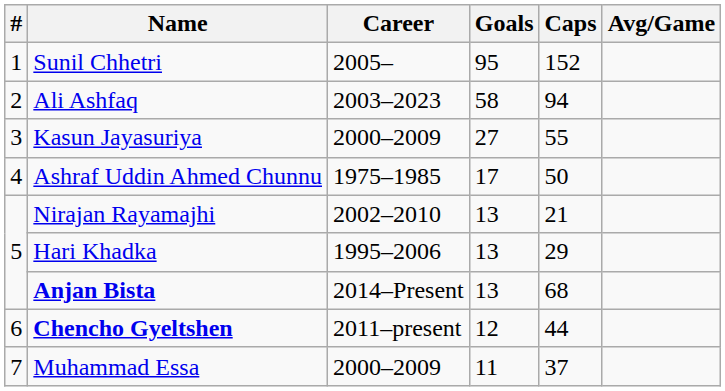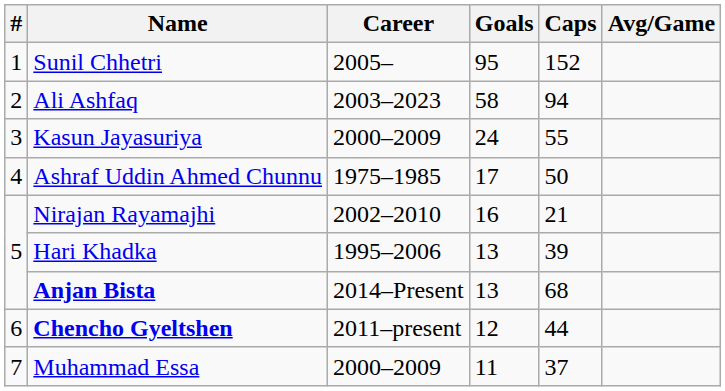Kasun Jayasuriya | Goals: 27 -> 24
Nirajan Rayamajhi | Goals: 13 -> 16
Hari Khadka | Caps: 29 -> 39
